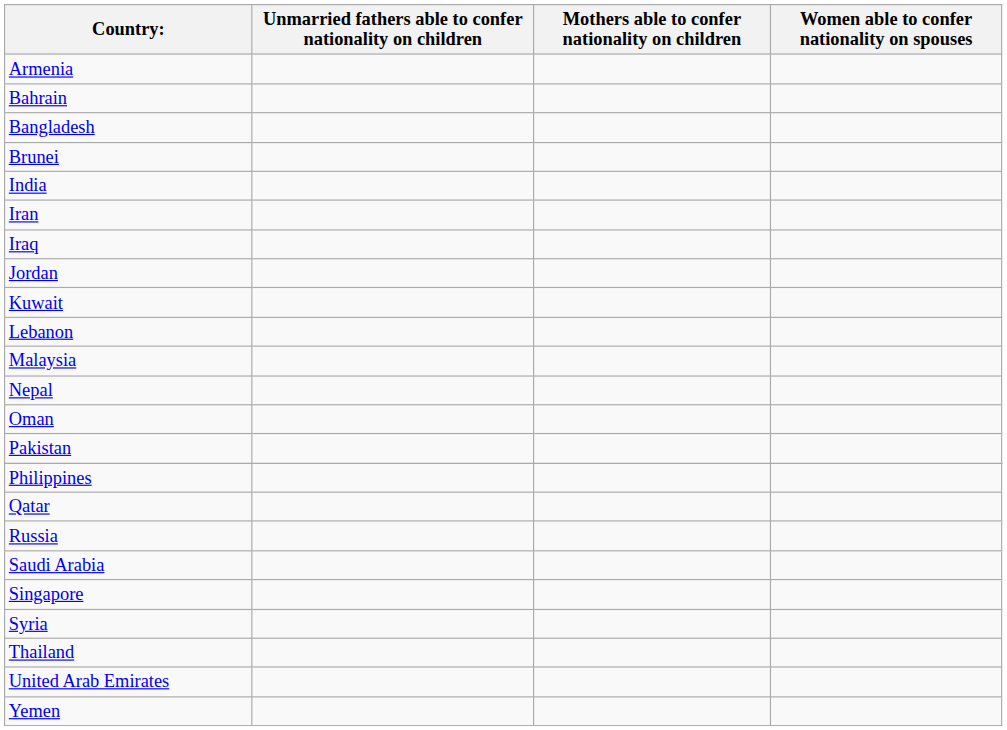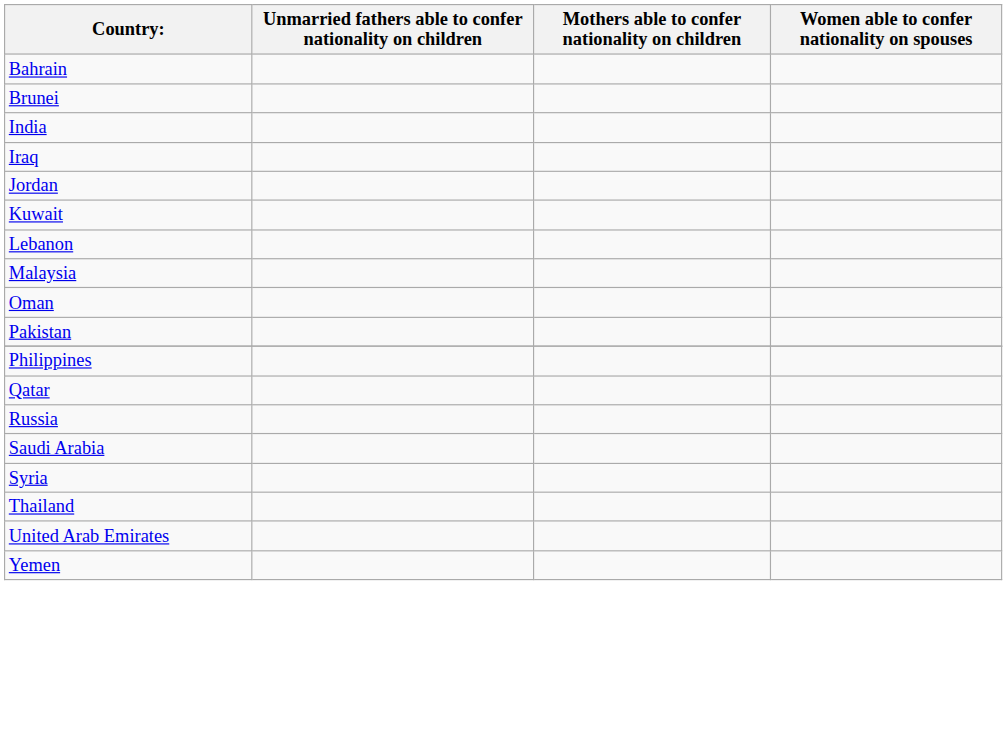- row: Armenia
- row: Bangladesh
- row: Iran
- row: Nepal
- row: Singapore
